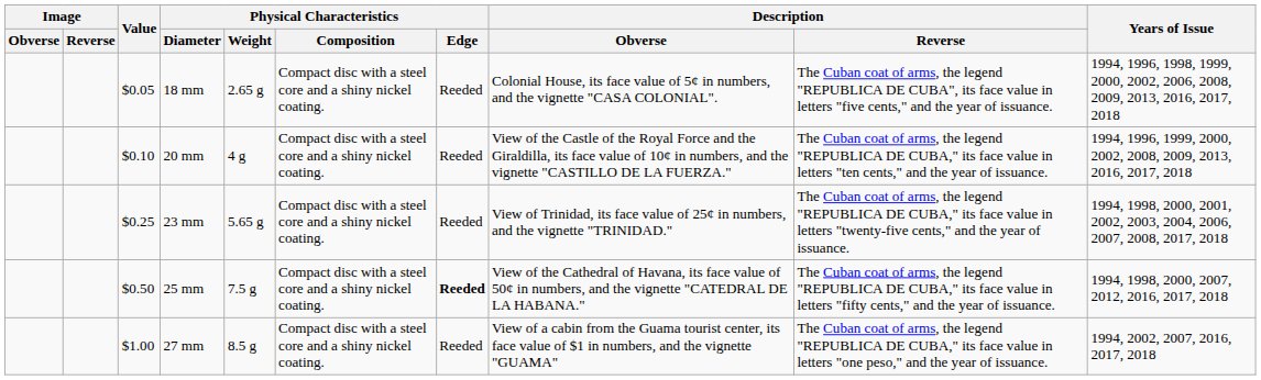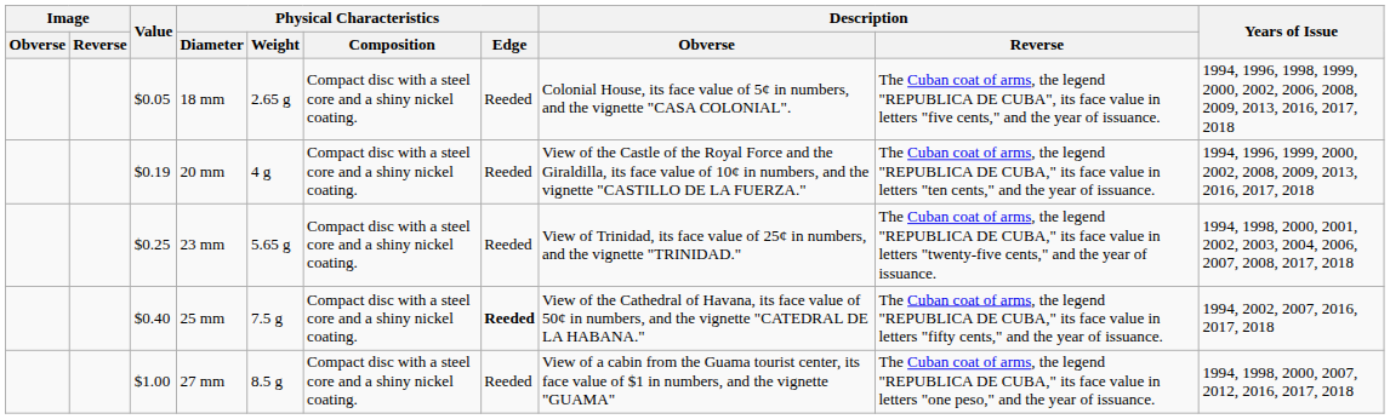20 mm | Value: $0.10 -> $0.19
25 mm | Value: $0.50 -> $0.40
25 mm | Years of Issue: 1994, 1998, 2000, 2007, 2012, 2016, 2017, 2018 -> 1994, 2002, 2007, 2016, 2017, 2018
27 mm | Years of Issue: 1994, 2002, 2007, 2016, 2017, 2018 -> 1994, 1998, 2000, 2007, 2012, 2016, 2017, 2018
